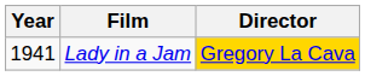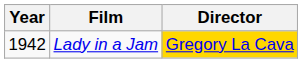Lady in a Jam | Year: 1941 -> 1942
